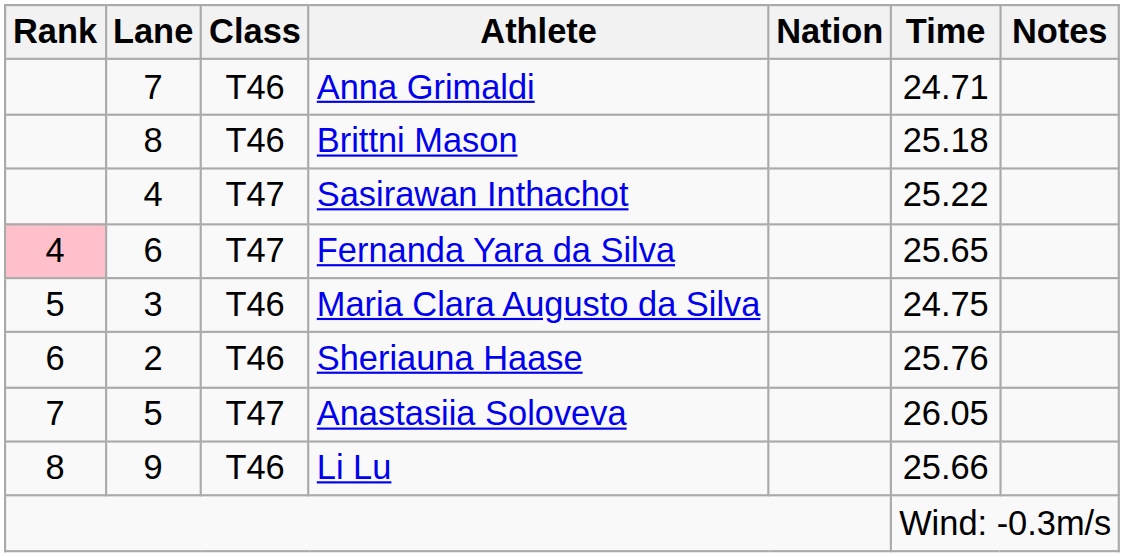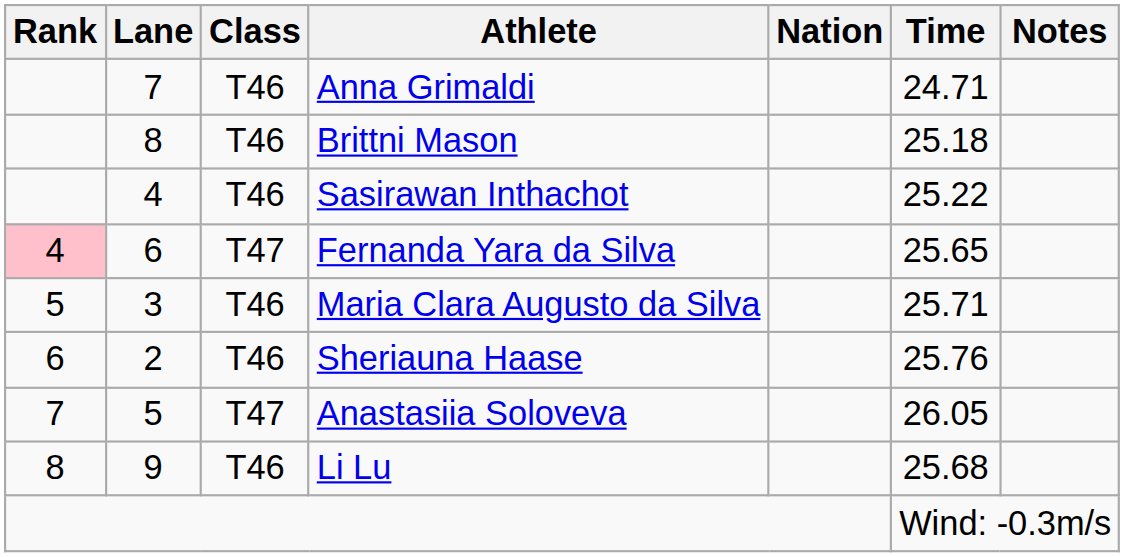Sasirawan Inthachot | Class: T47 -> T46
Maria Clara Augusto da Silva | Time: 24.75 -> 25.71
Li Lu | Time: 25.66 -> 25.68
